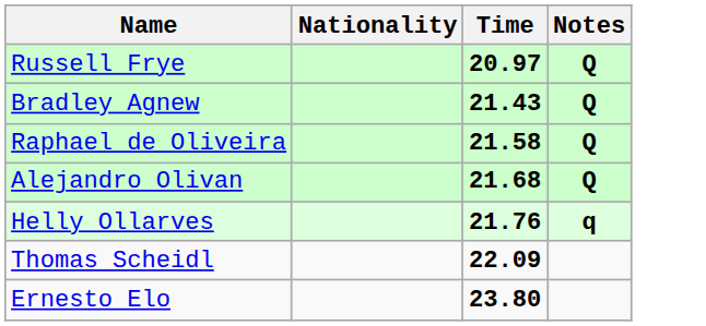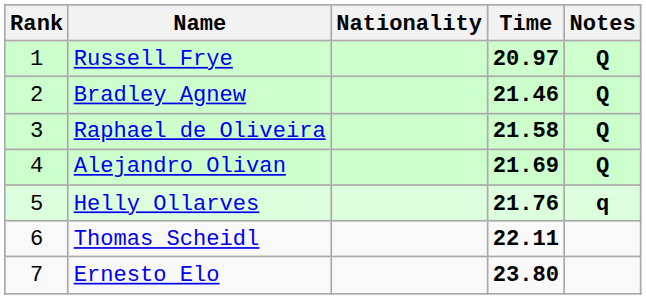+ column: Rank | 1 | 2 | 3 | 4 | 5 | 6 | 7
Bradley Agnew | Time: 21.43 -> 21.46
Alejandro Olivan | Time: 21.68 -> 21.69
Thomas Scheidl | Time: 22.09 -> 22.11
